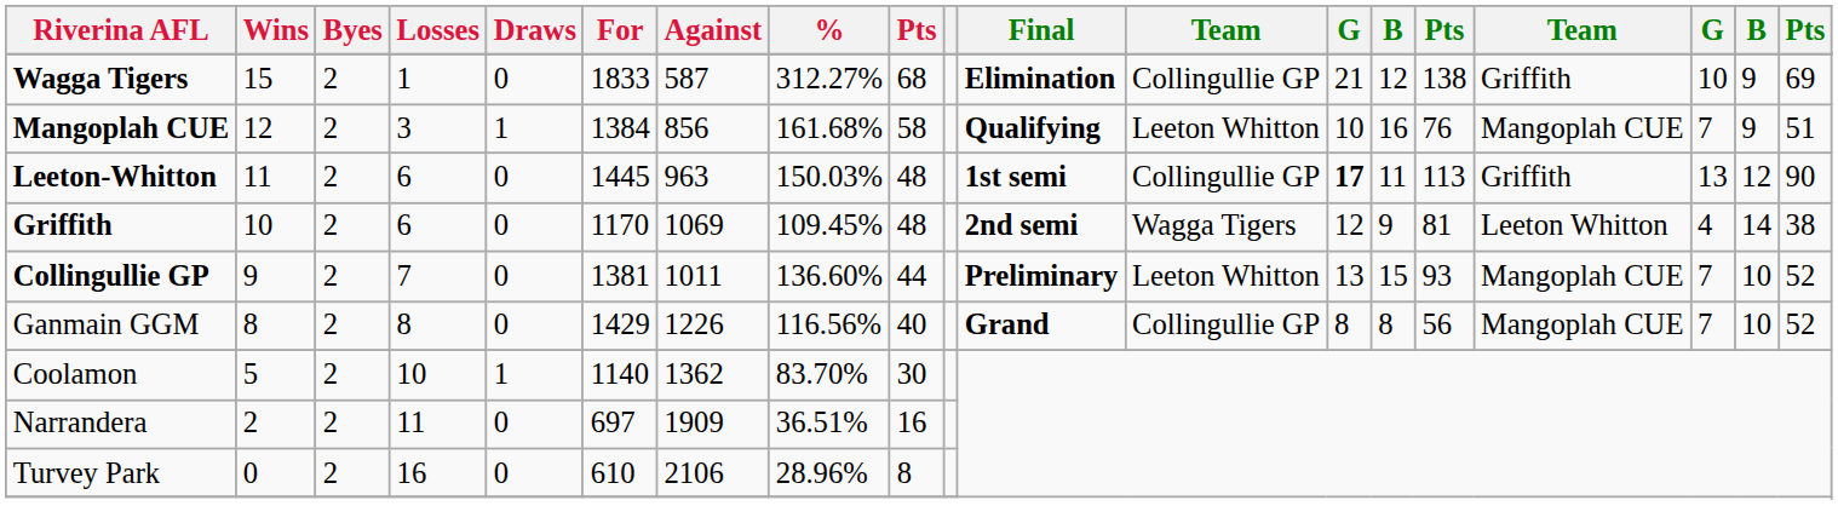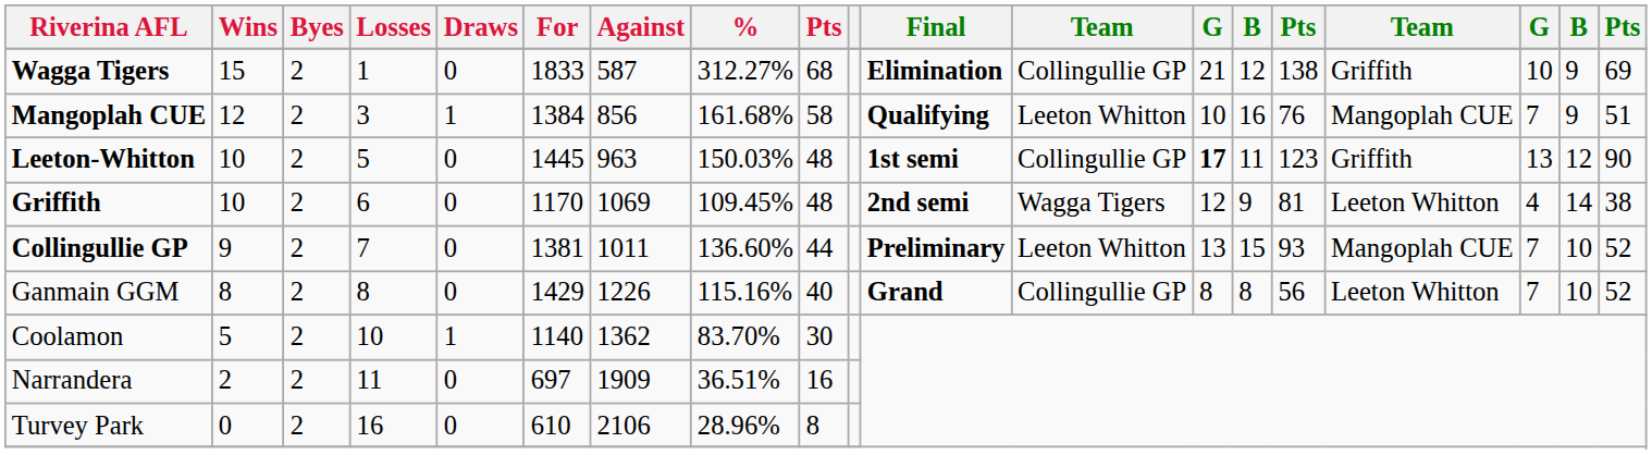Leeton-Whitton | Wins: 11 -> 10
Leeton-Whitton | Losses: 6 -> 5
Leeton-Whitton | column 15: 113 -> 123
Ganmain GGM | %: 116.56% -> 115.16%
Ganmain GGM | column 16: Mangoplah CUE -> Leeton Whitton
